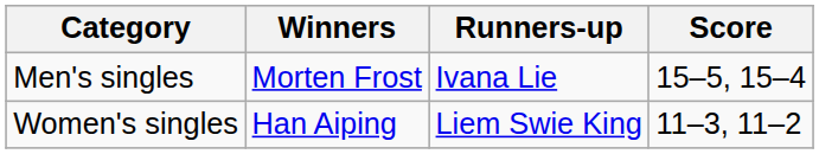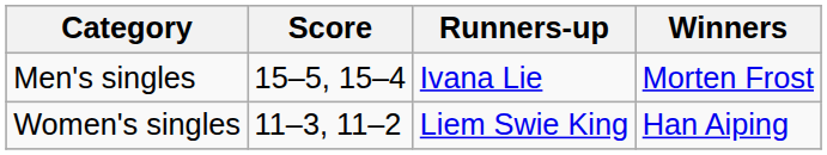columns swapped: Winners <-> Score
